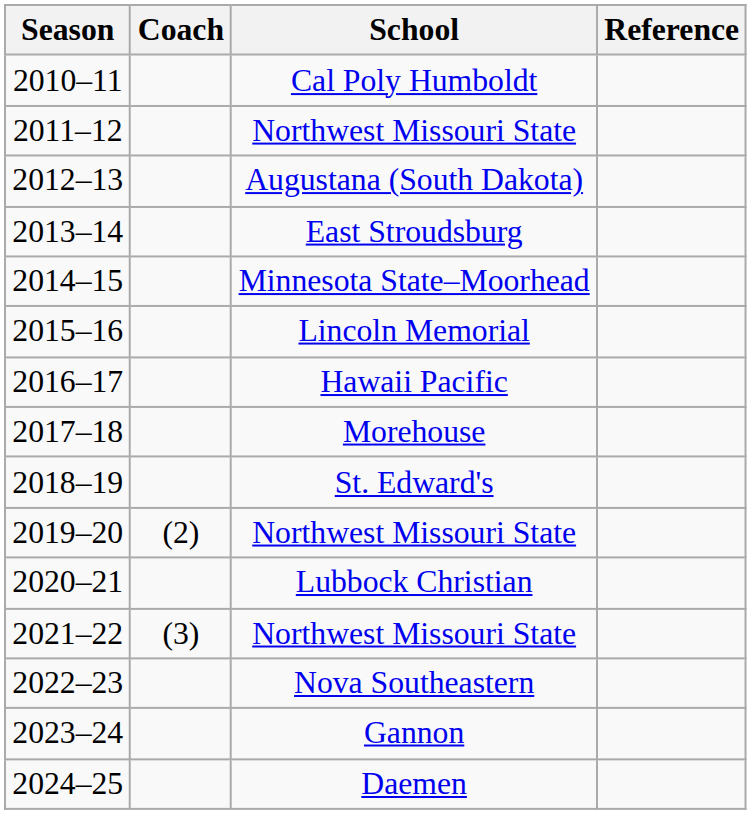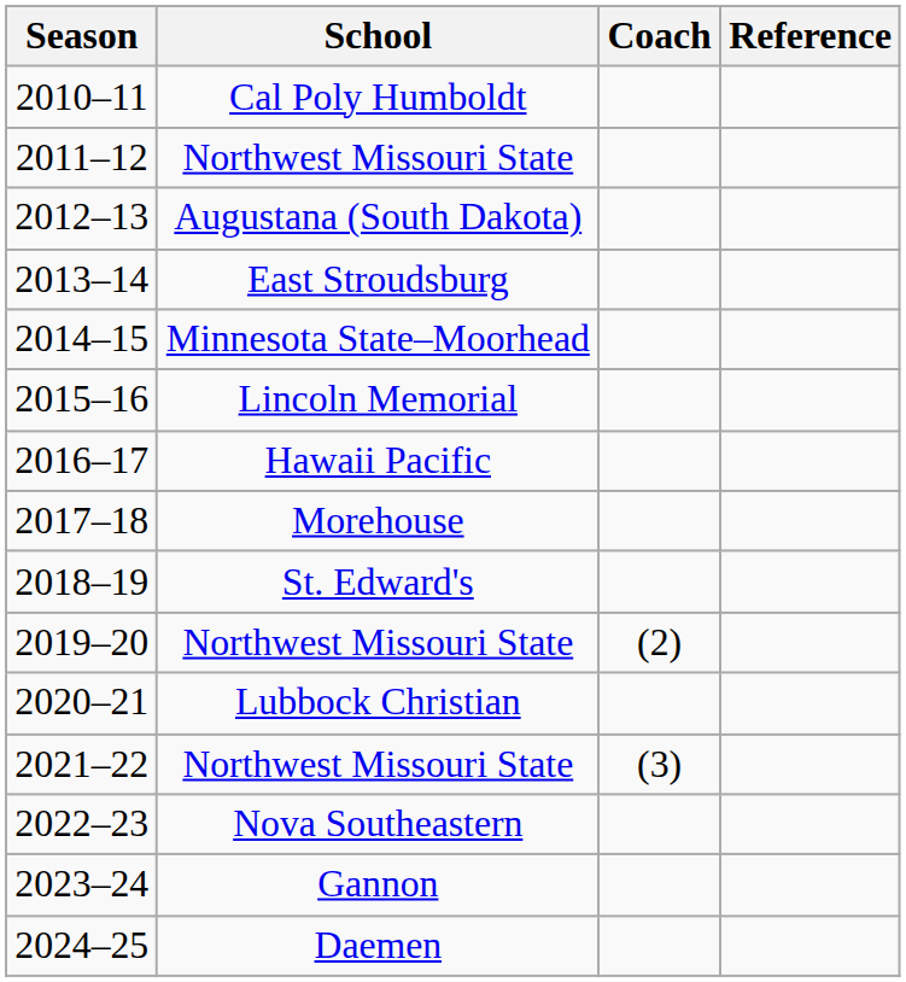columns swapped: Coach <-> School
